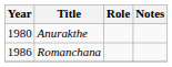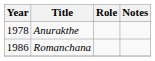Anurakthe | Year: 1980 -> 1978
